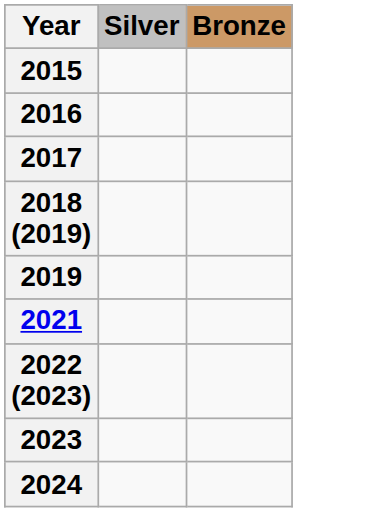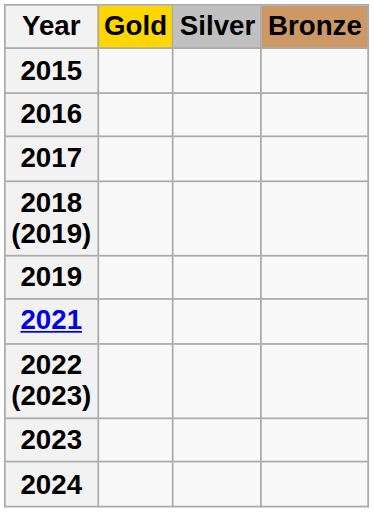+ column: Gold
